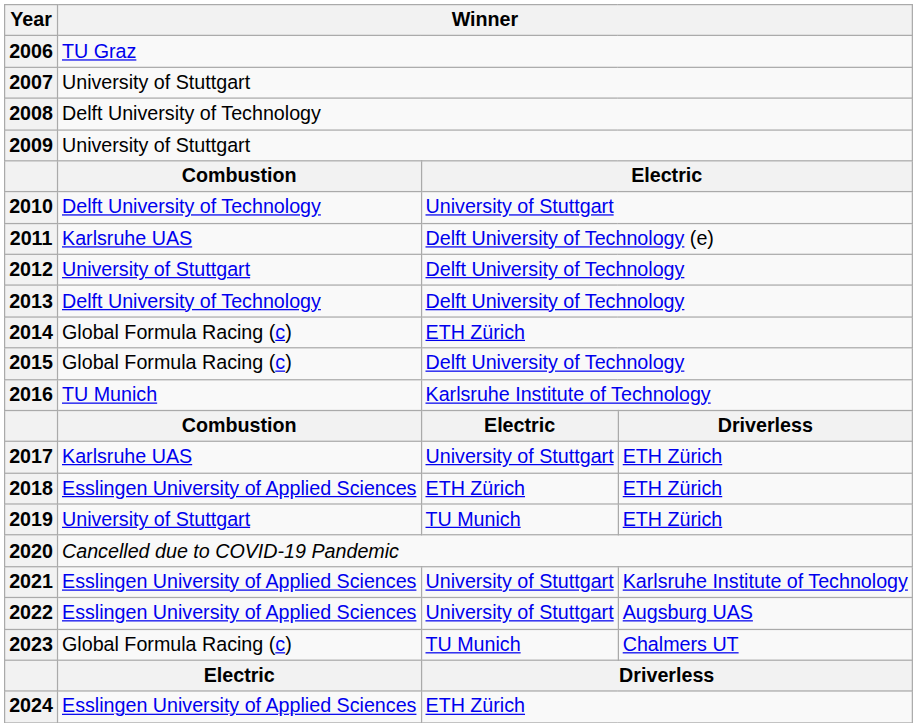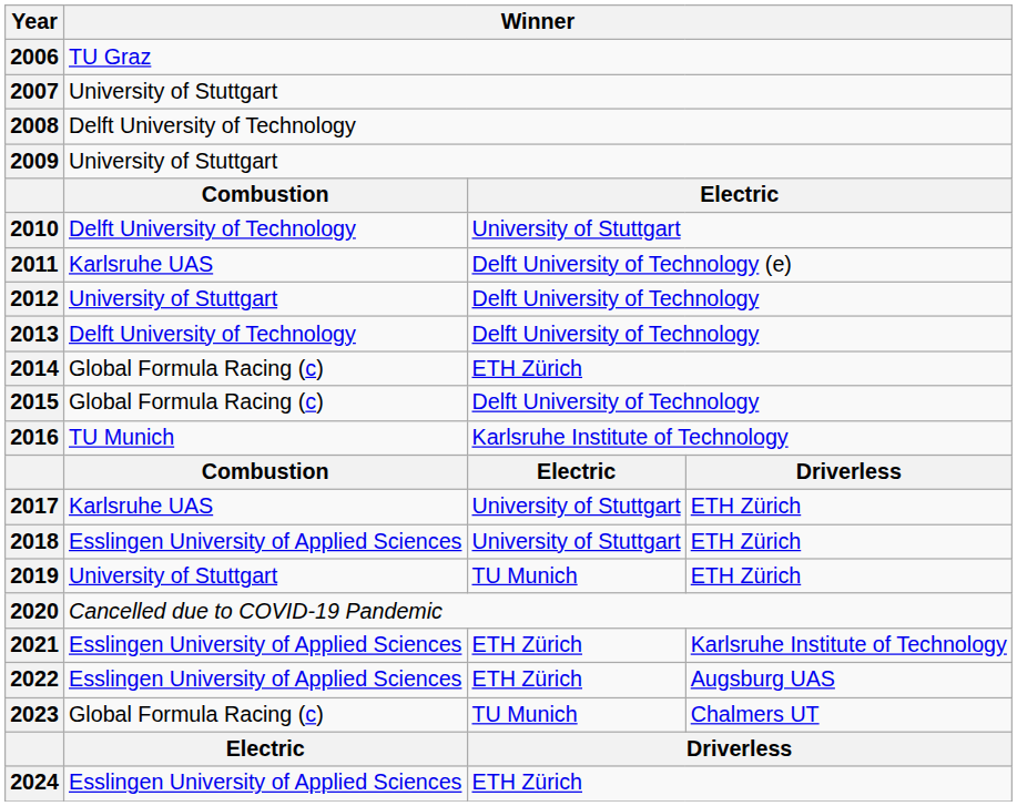2018 | column 3: ETH Zürich -> University of Stuttgart
2021 | column 3: University of Stuttgart -> ETH Zürich
2022 | column 3: University of Stuttgart -> ETH Zürich
